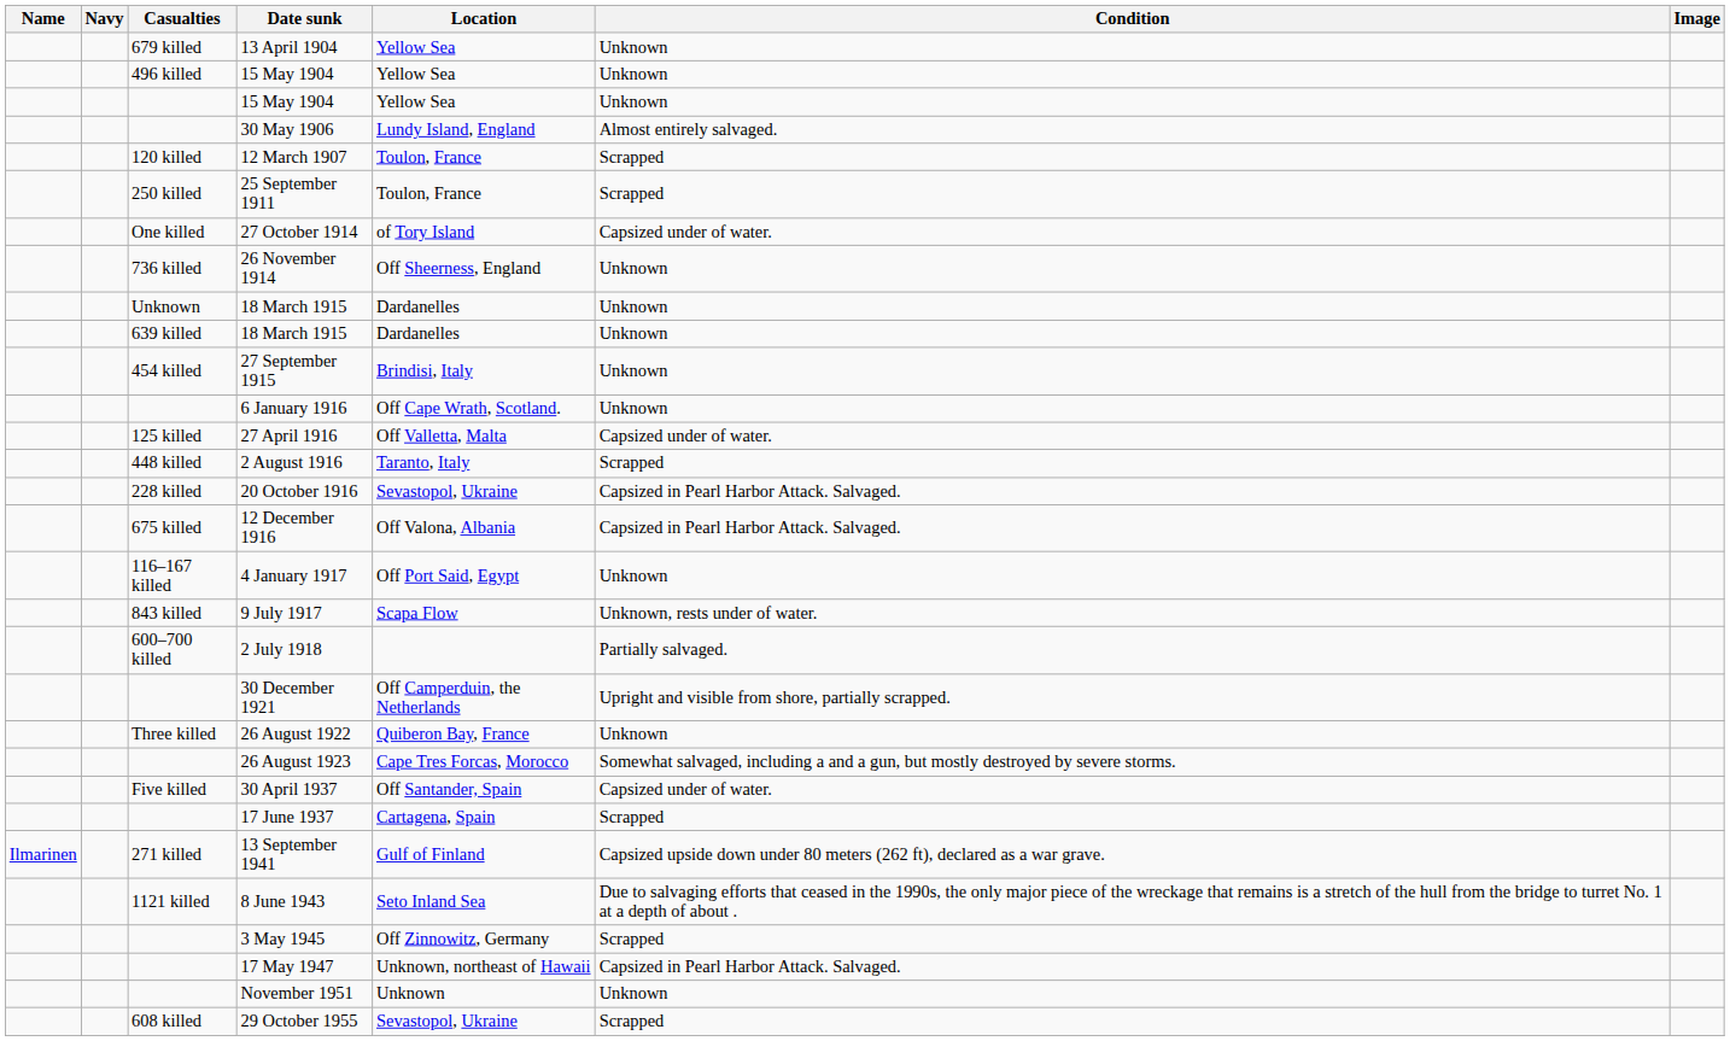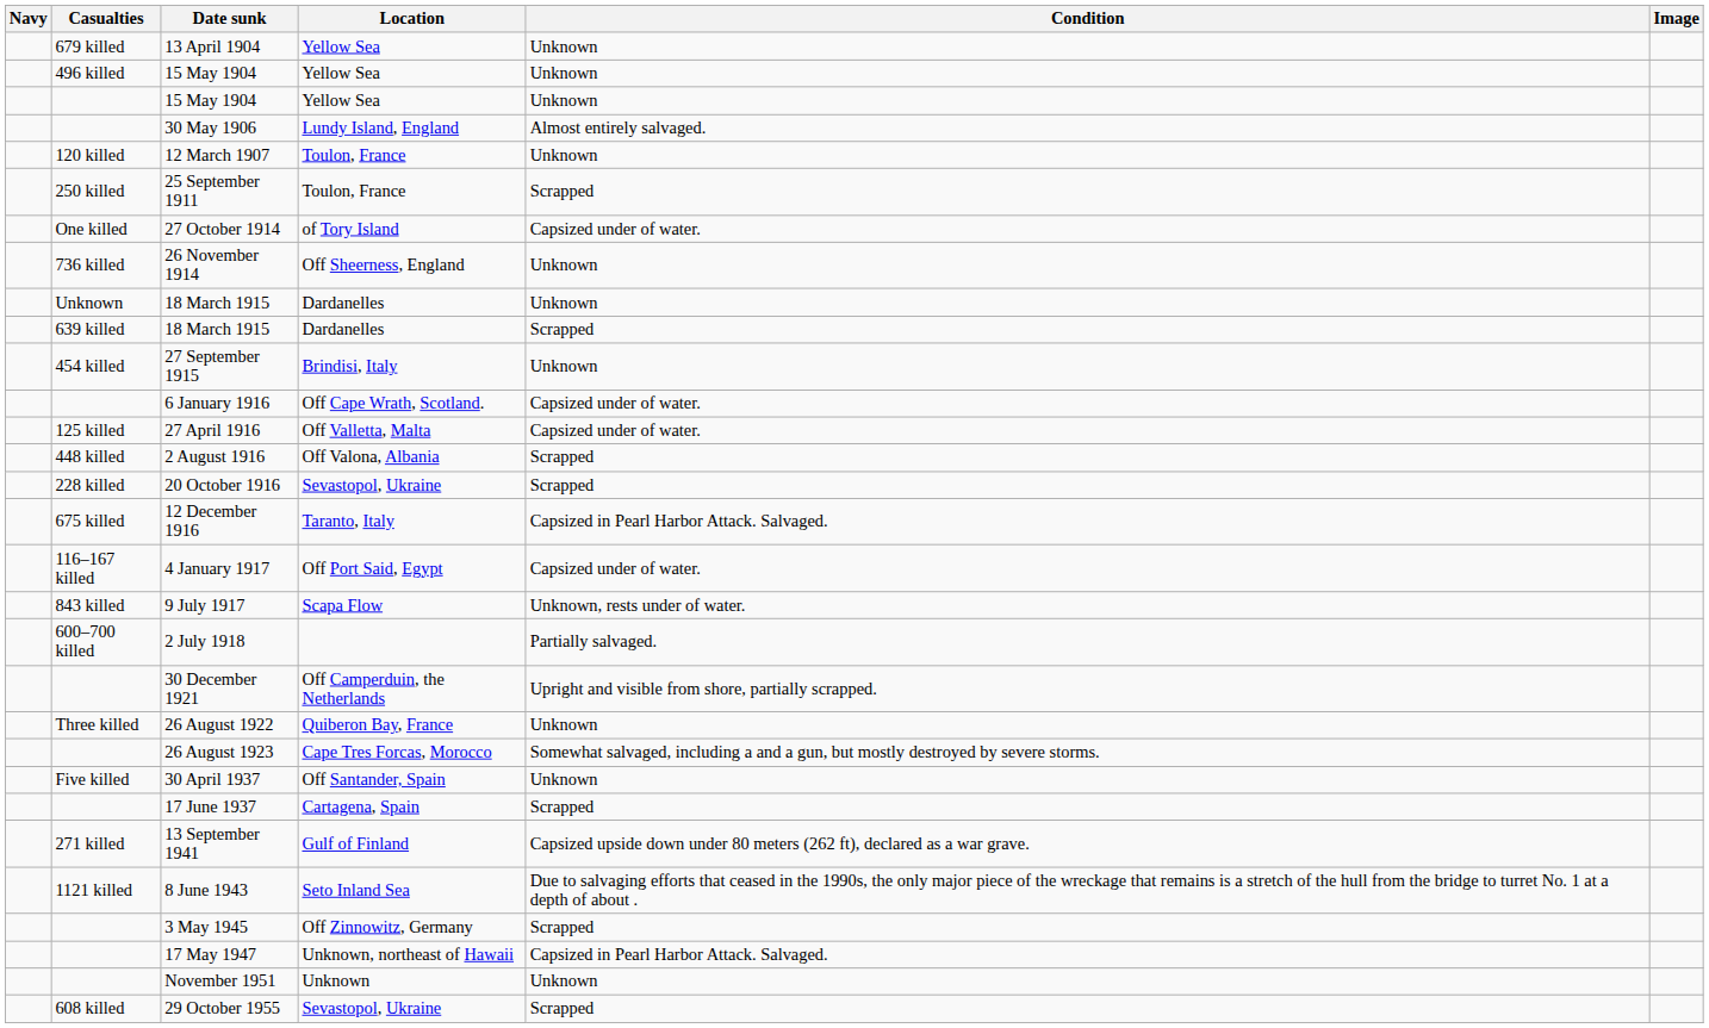- column: Name | Ilmarinen
12 March 1907 | Condition: Scrapped -> Unknown
639 killed / 18 March 1915 | Condition: Unknown -> Scrapped
6 January 1916 | Condition: Unknown -> Capsized under of water.
2 August 1916 | Location: Taranto, Italy -> Off Valona, Albania
20 October 1916 | Condition: Capsized in Pearl Harbor Attack. Salvaged. -> Scrapped
12 December 1916 | Location: Off Valona, Albania -> Taranto, Italy
4 January 1917 | Condition: Unknown -> Capsized under of water.
30 April 1937 | Condition: Capsized under of water. -> Unknown
